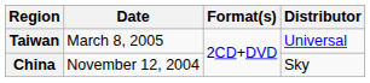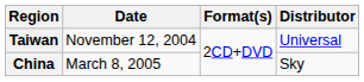Taiwan | Date: March 8, 2005 -> November 12, 2004
China | Date: November 12, 2004 -> March 8, 2005
